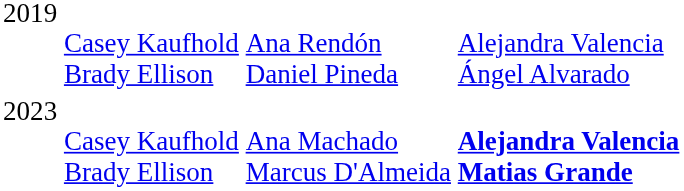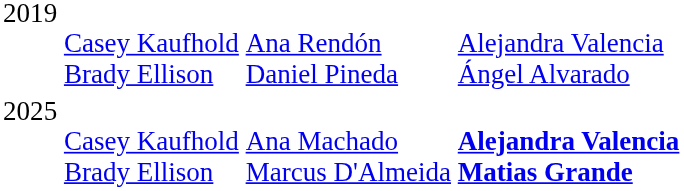Casey Kaufhold Brady Ellison / Ana Machado Marcus D'Almeida | column 1: 2023 -> 2025
